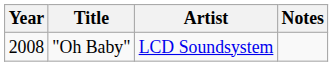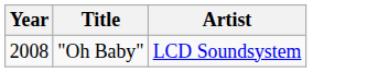- column: Notes
